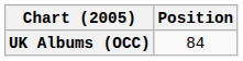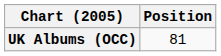UK Albums (OCC) | Position: 84 -> 81
